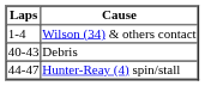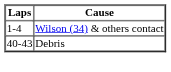- row: 44-47 | Hunter-Reay (4) spin/stall
